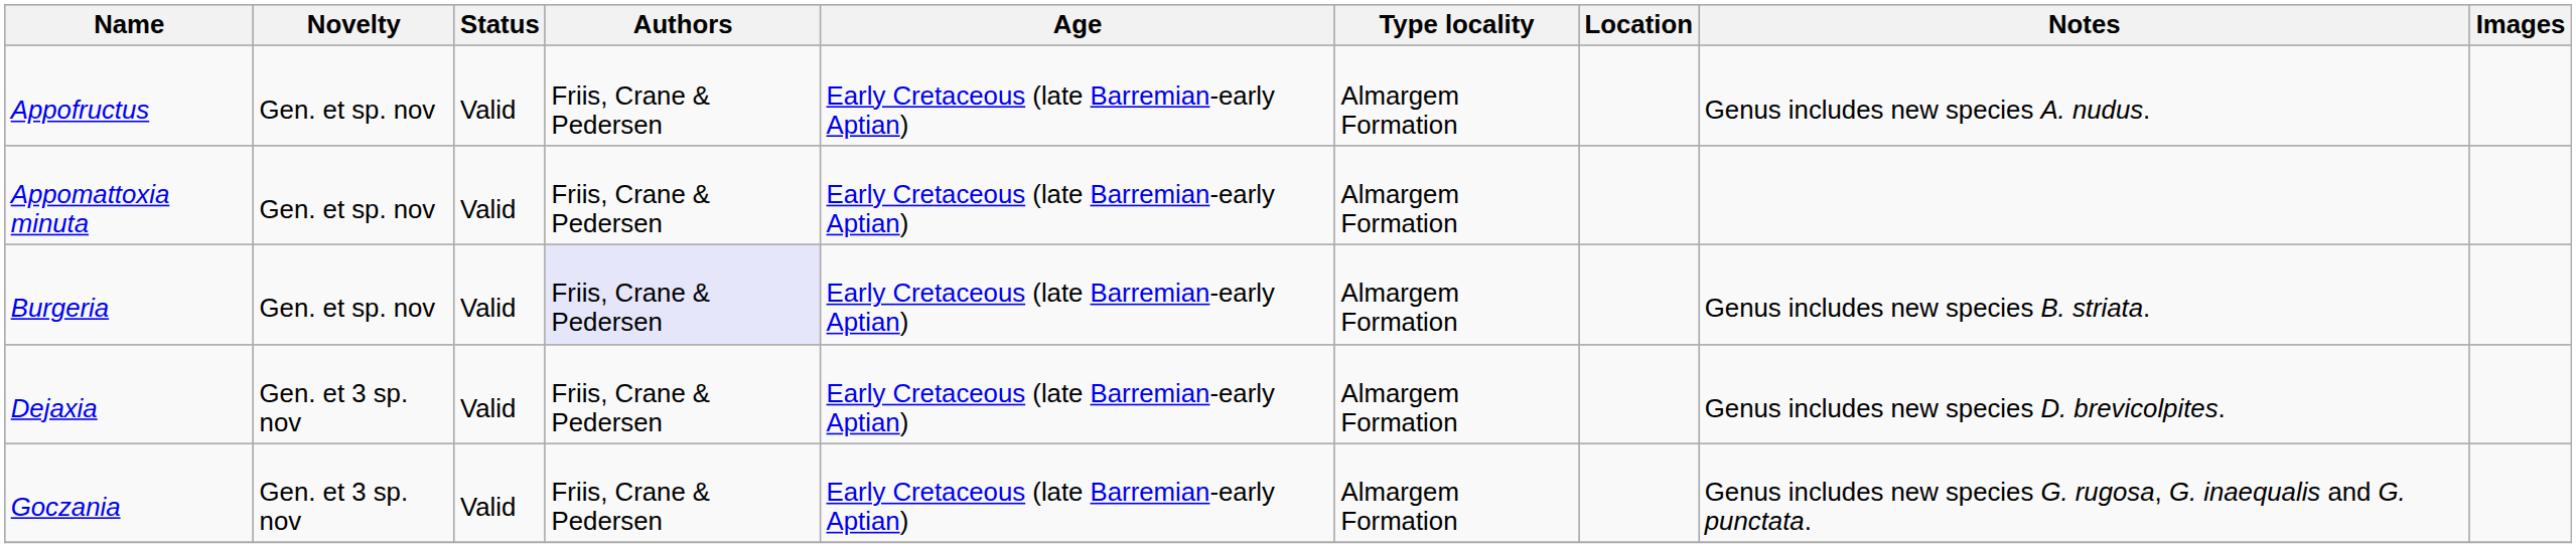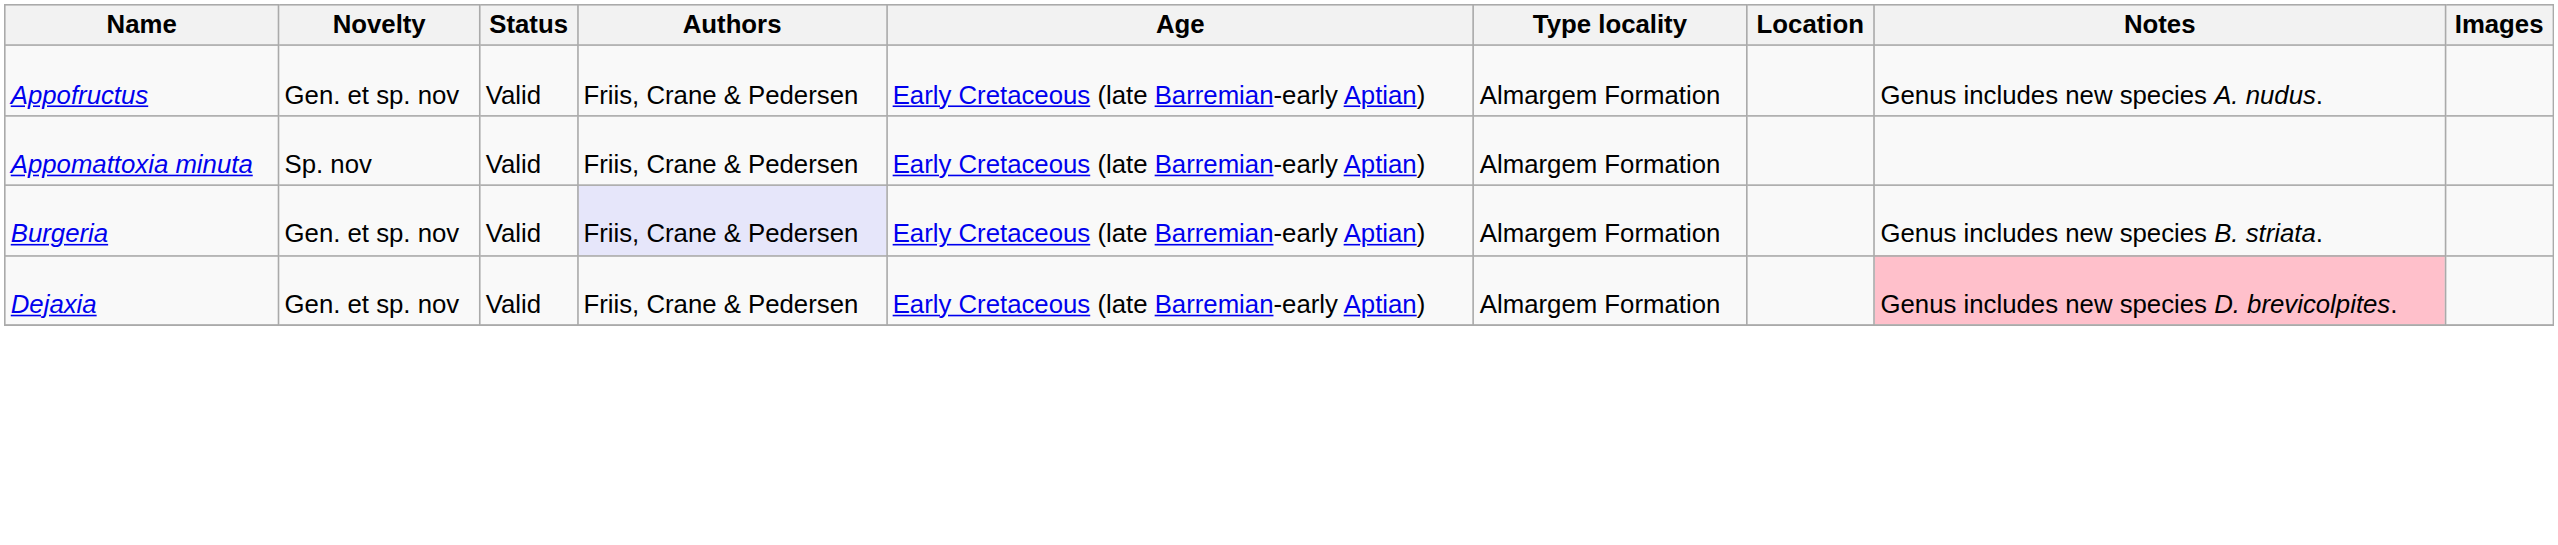Appomattoxia minuta | Novelty: Gen. et sp. nov -> Sp. nov
Dejaxia | Novelty: Gen. et 3 sp. nov -> Gen. et sp. nov
Dejaxia | Notes: no background -> pink background
- row: Goczania | Gen. et 3 sp. nov | Valid | Friis, Crane & Pedersen | Early Cretaceous (late Barremian-early Aptian) | Almargem Formation | Genus includes new species G. rugosa, G. inaequalis and G. punctata.
